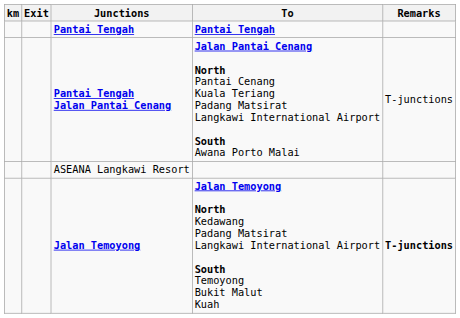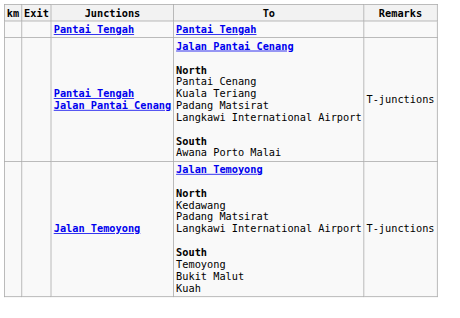- row: ASEANA Langkawi Resort
Jalan Temoyong | Remarks: bold -> normal
